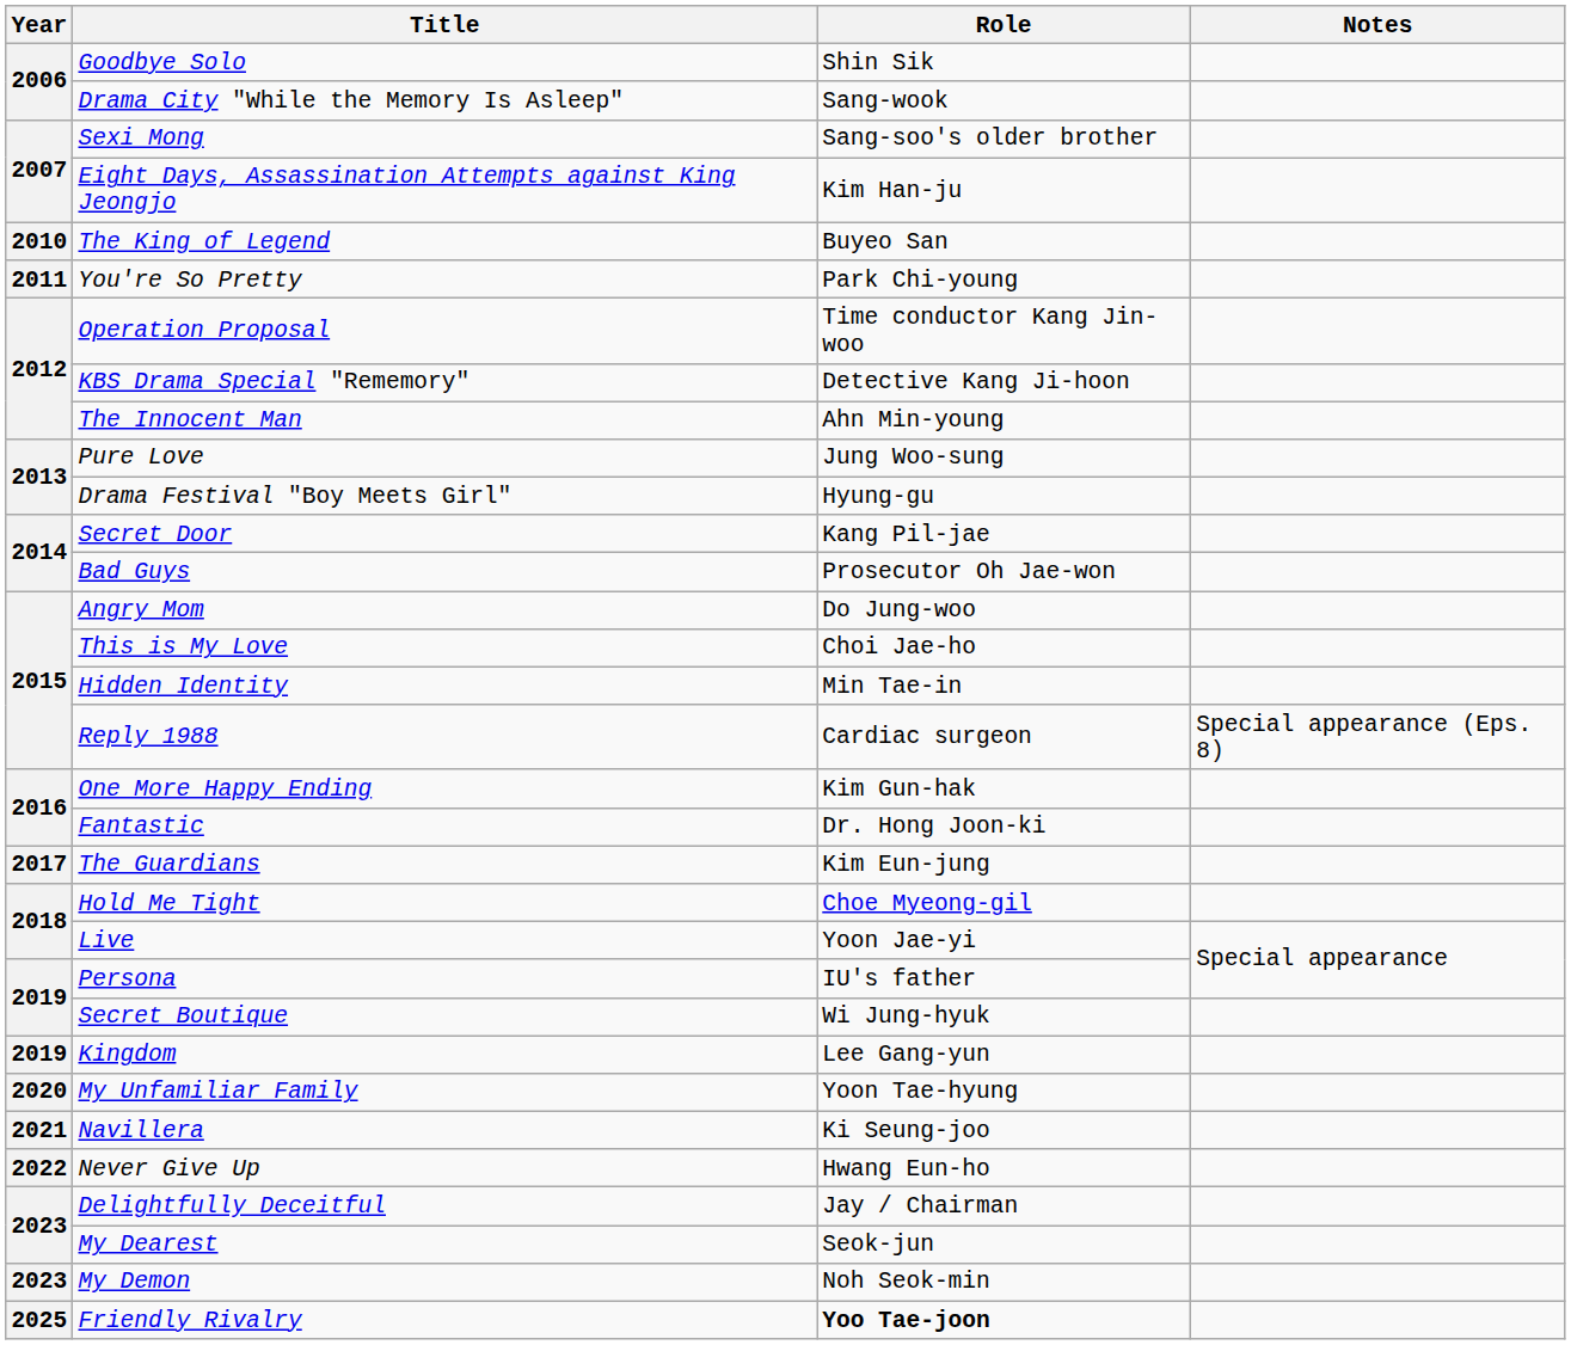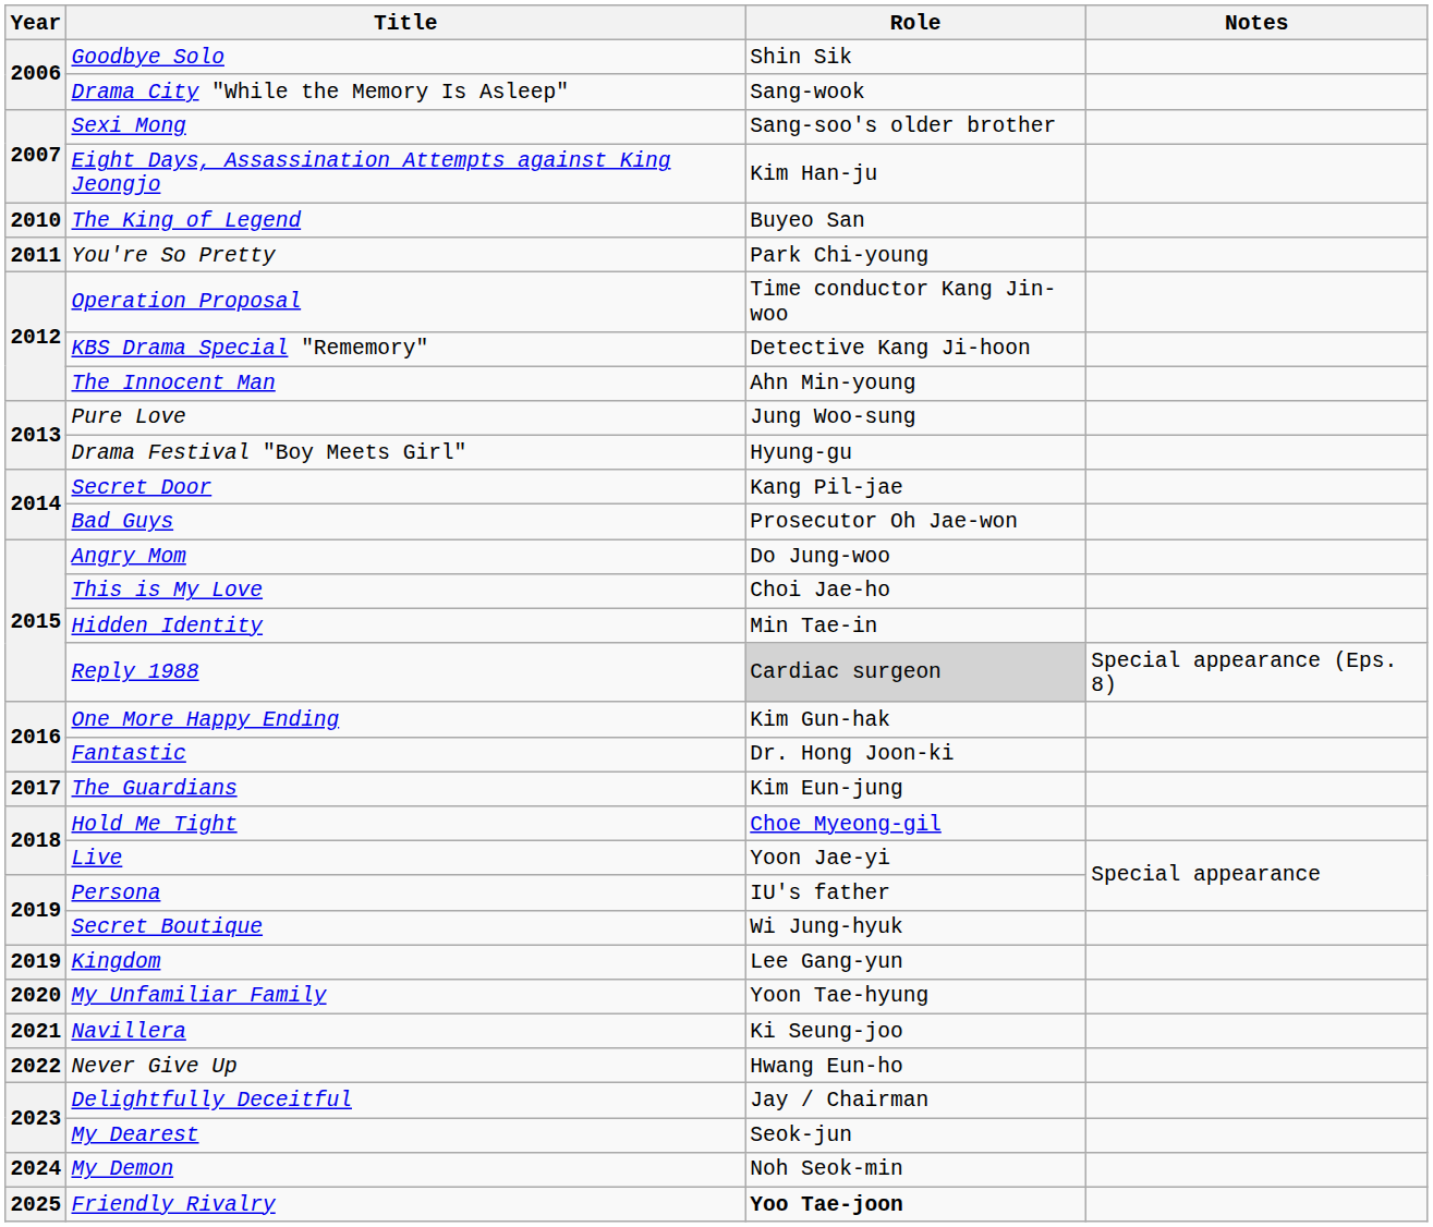Reply 1988 | Role: no background -> lightgrey background
My Demon | Year: 2023 -> 2024
